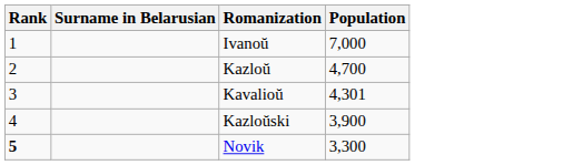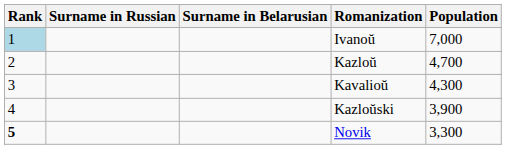+ column: Surname in Russian
Ivanoŭ | Rank: no background -> lightblue background
Kavalioŭ | Population: 4,301 -> 4,300
